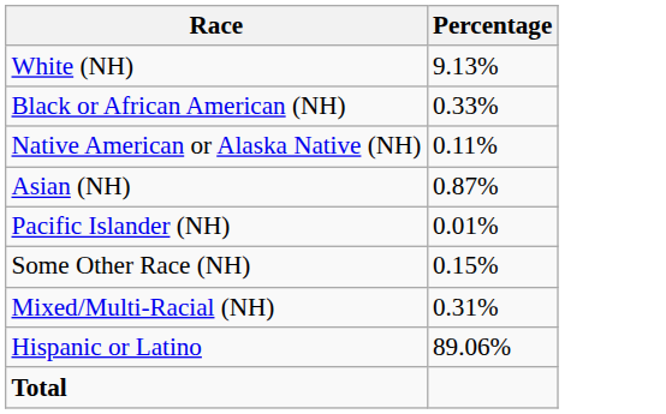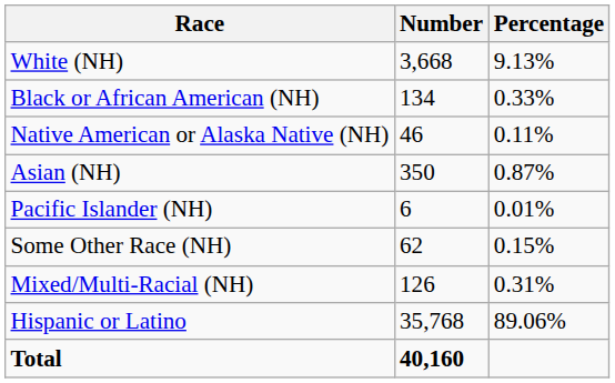+ column: Number | 3,668 | 134 | 46 | 350 | 6 | 62 | 126 | 35,768 | 40,160
